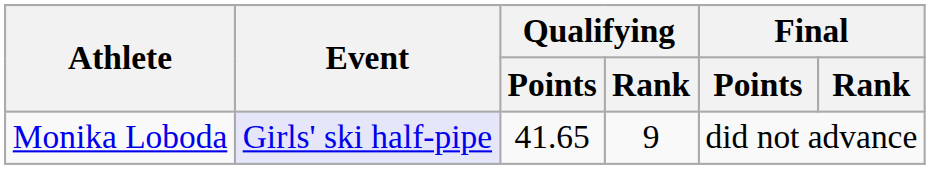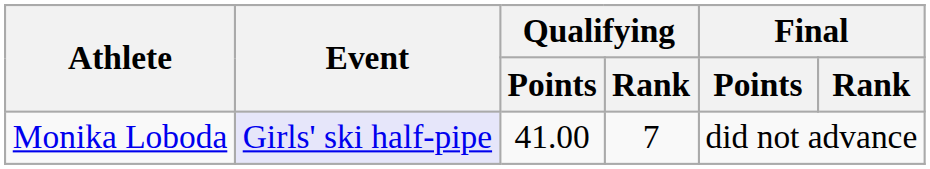Monika Loboda | Qualifying / Points: 41.65 -> 41.00
Monika Loboda | Qualifying / Rank: 9 -> 7
